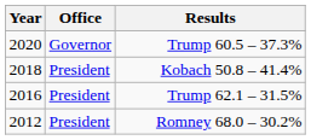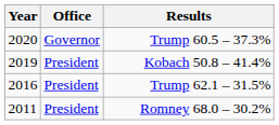Kobach 50.8 – 41.4% | Year: 2018 -> 2019
Romney 68.0 – 30.2% | Year: 2012 -> 2011
